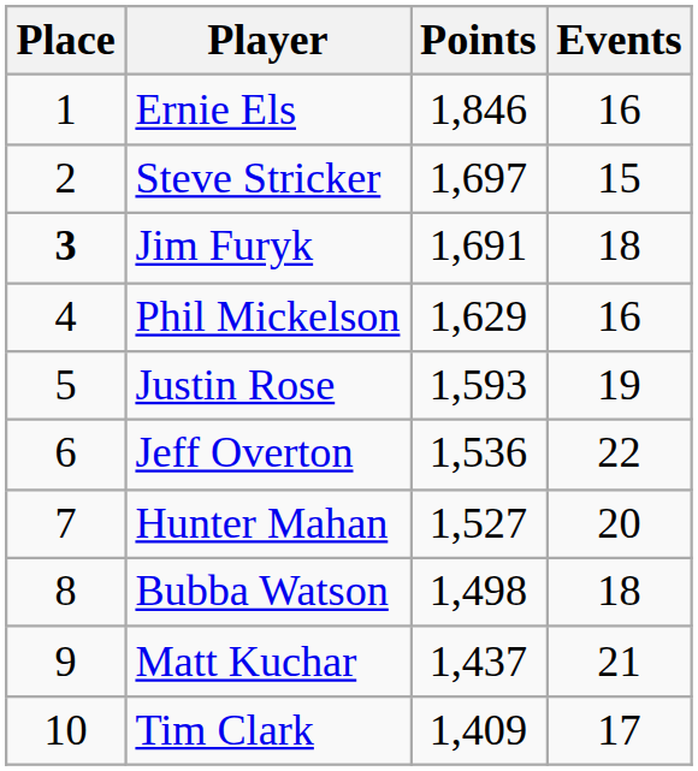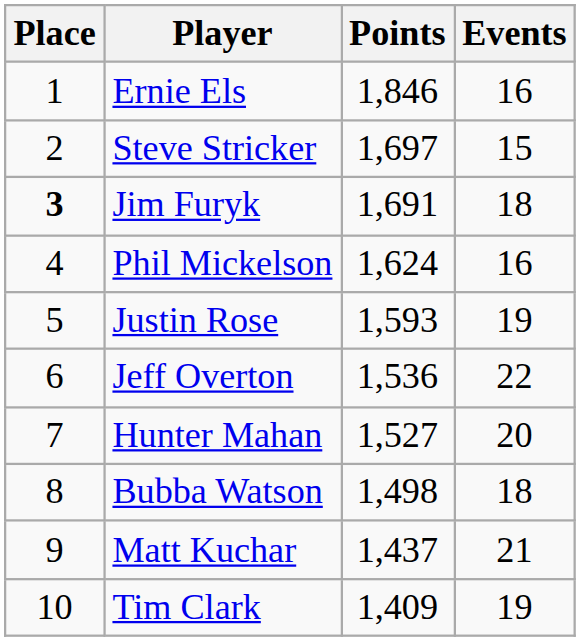Phil Mickelson | Points: 1,629 -> 1,624
Tim Clark | Events: 17 -> 19
